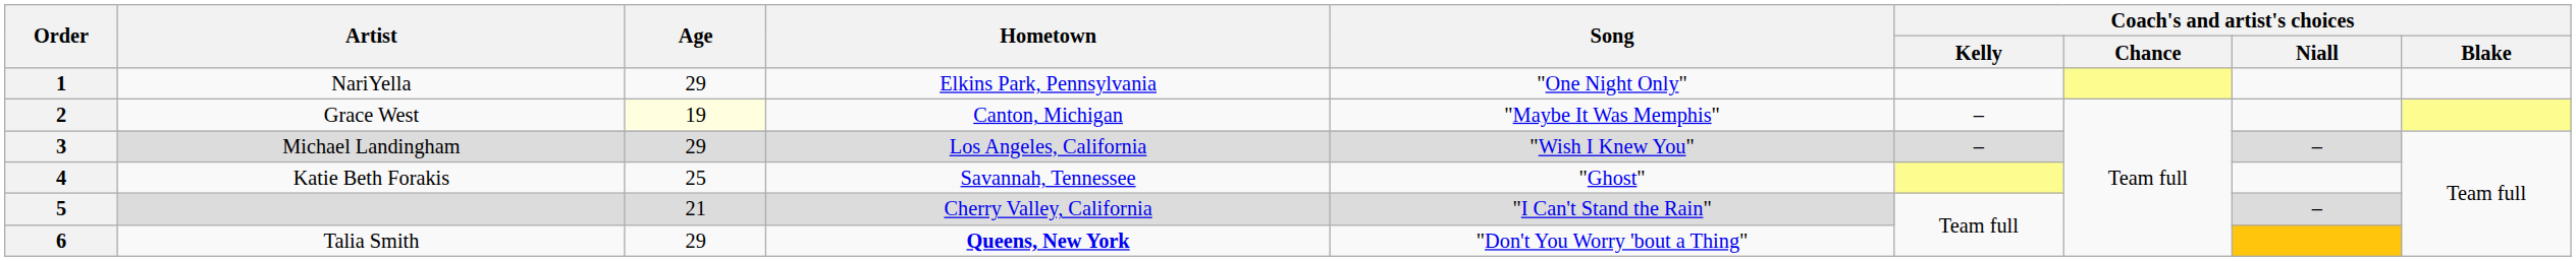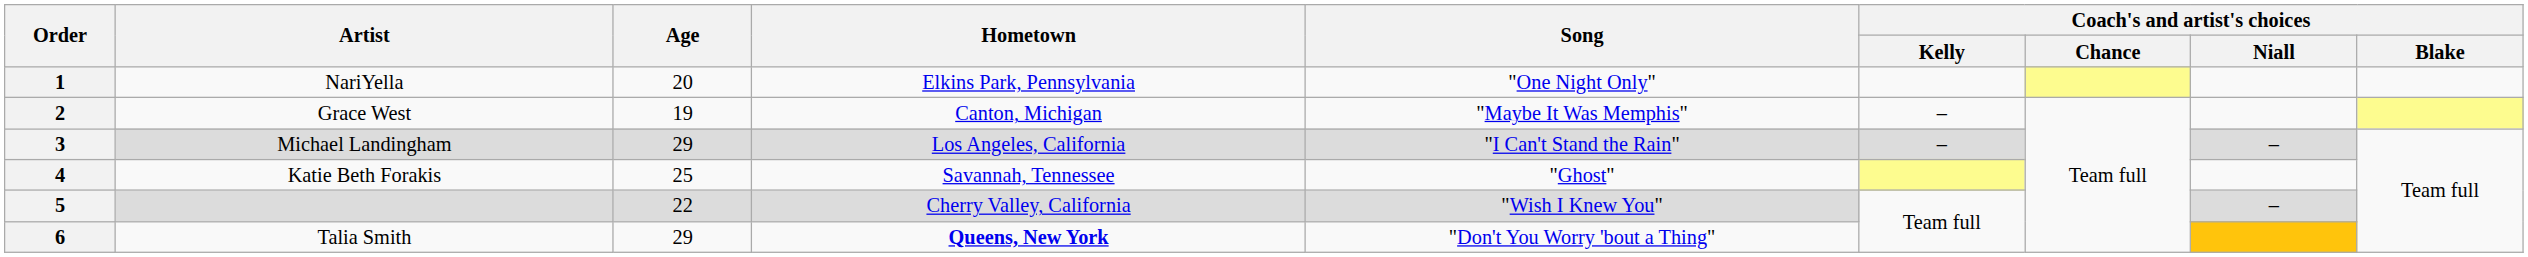1 | Age: 29 -> 20
2 | Age: lightyellow background -> no background
3 | Song: "Wish I Knew You" -> "I Can't Stand the Rain"
5 | Age: 21 -> 22
5 | Song: "I Can't Stand the Rain" -> "Wish I Knew You"
